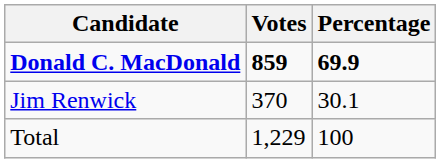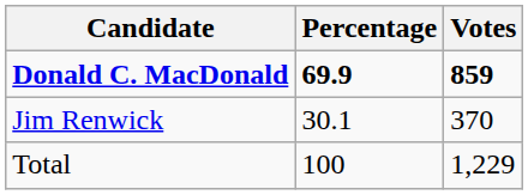columns swapped: Votes <-> Percentage
